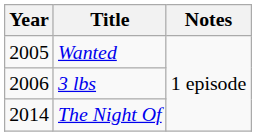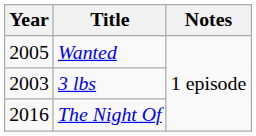3 lbs | Year: 2006 -> 2003
The Night Of | Year: 2014 -> 2016
